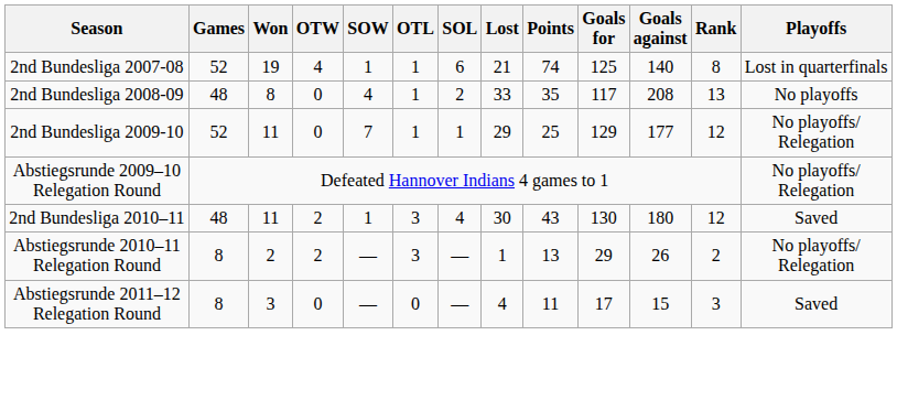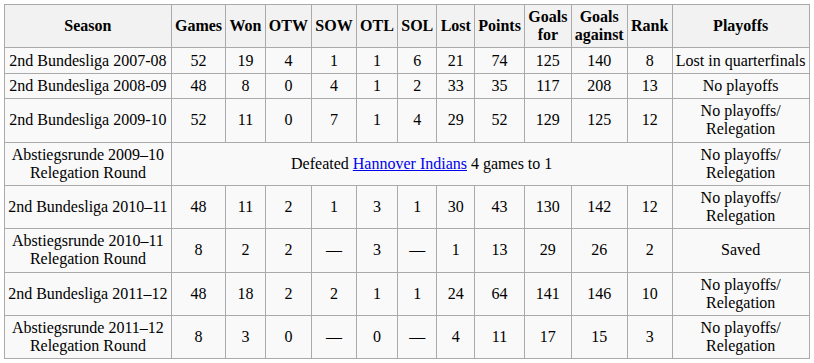2nd Bundesliga 2009-10 | SOL: 1 -> 4
2nd Bundesliga 2009-10 | Points: 25 -> 52
2nd Bundesliga 2009-10 | Goals against: 177 -> 125
2nd Bundesliga 2010–11 | SOL: 4 -> 1
2nd Bundesliga 2010–11 | Goals against: 180 -> 142
2nd Bundesliga 2010–11 | Playoffs: Saved -> No playoffs/ Relegation
Abstiegsrunde 2010–11 Relegation Round | Playoffs: No playoffs/ Relegation -> Saved
+ row: 2nd Bundesliga 2011–12 | 48 | 18 | 2 | 2 | 1 | 1 | 24 | 64 | 141 | 146 | 10 | No playoffs/ Relegation
Abstiegsrunde 2011–12 Relegation Round | Playoffs: Saved -> No playoffs/ Relegation
